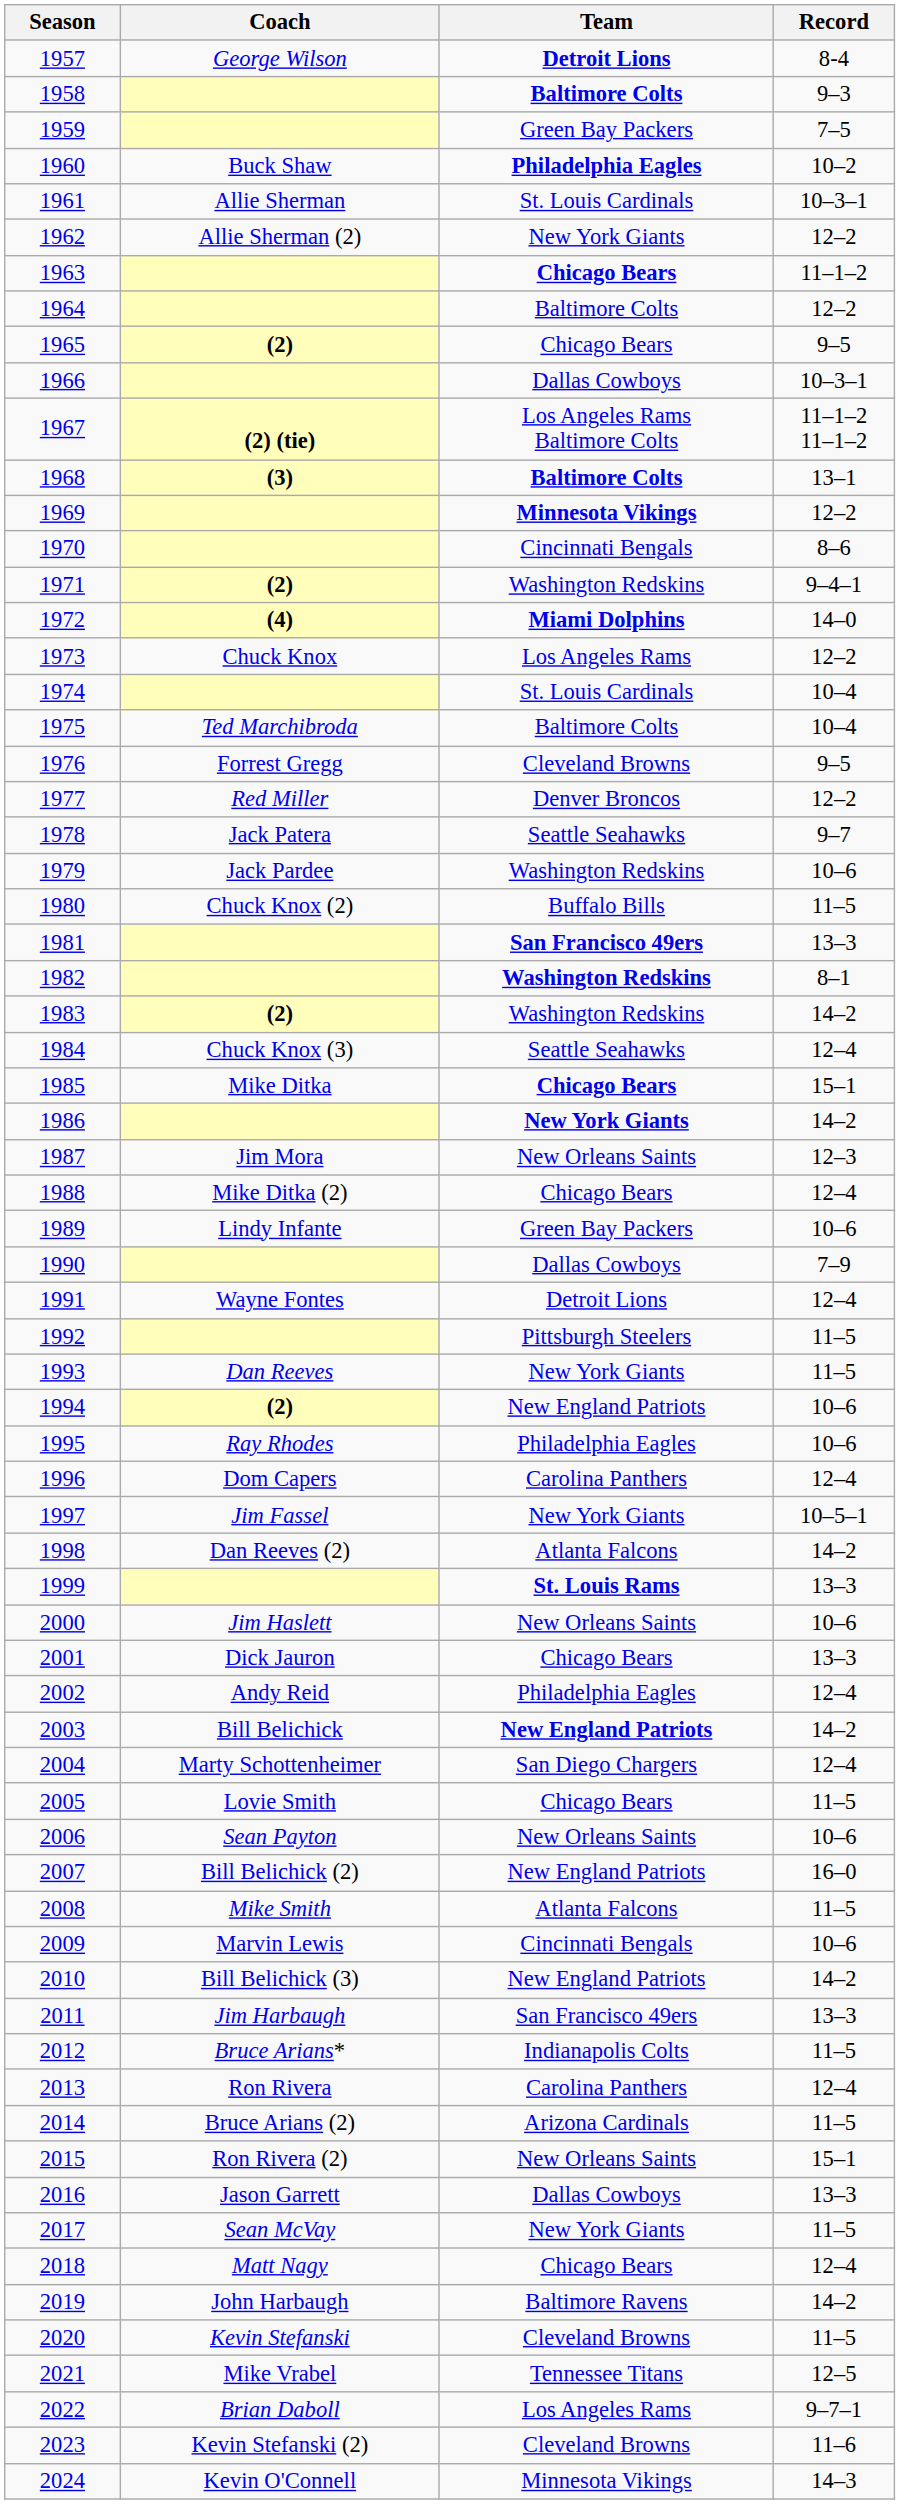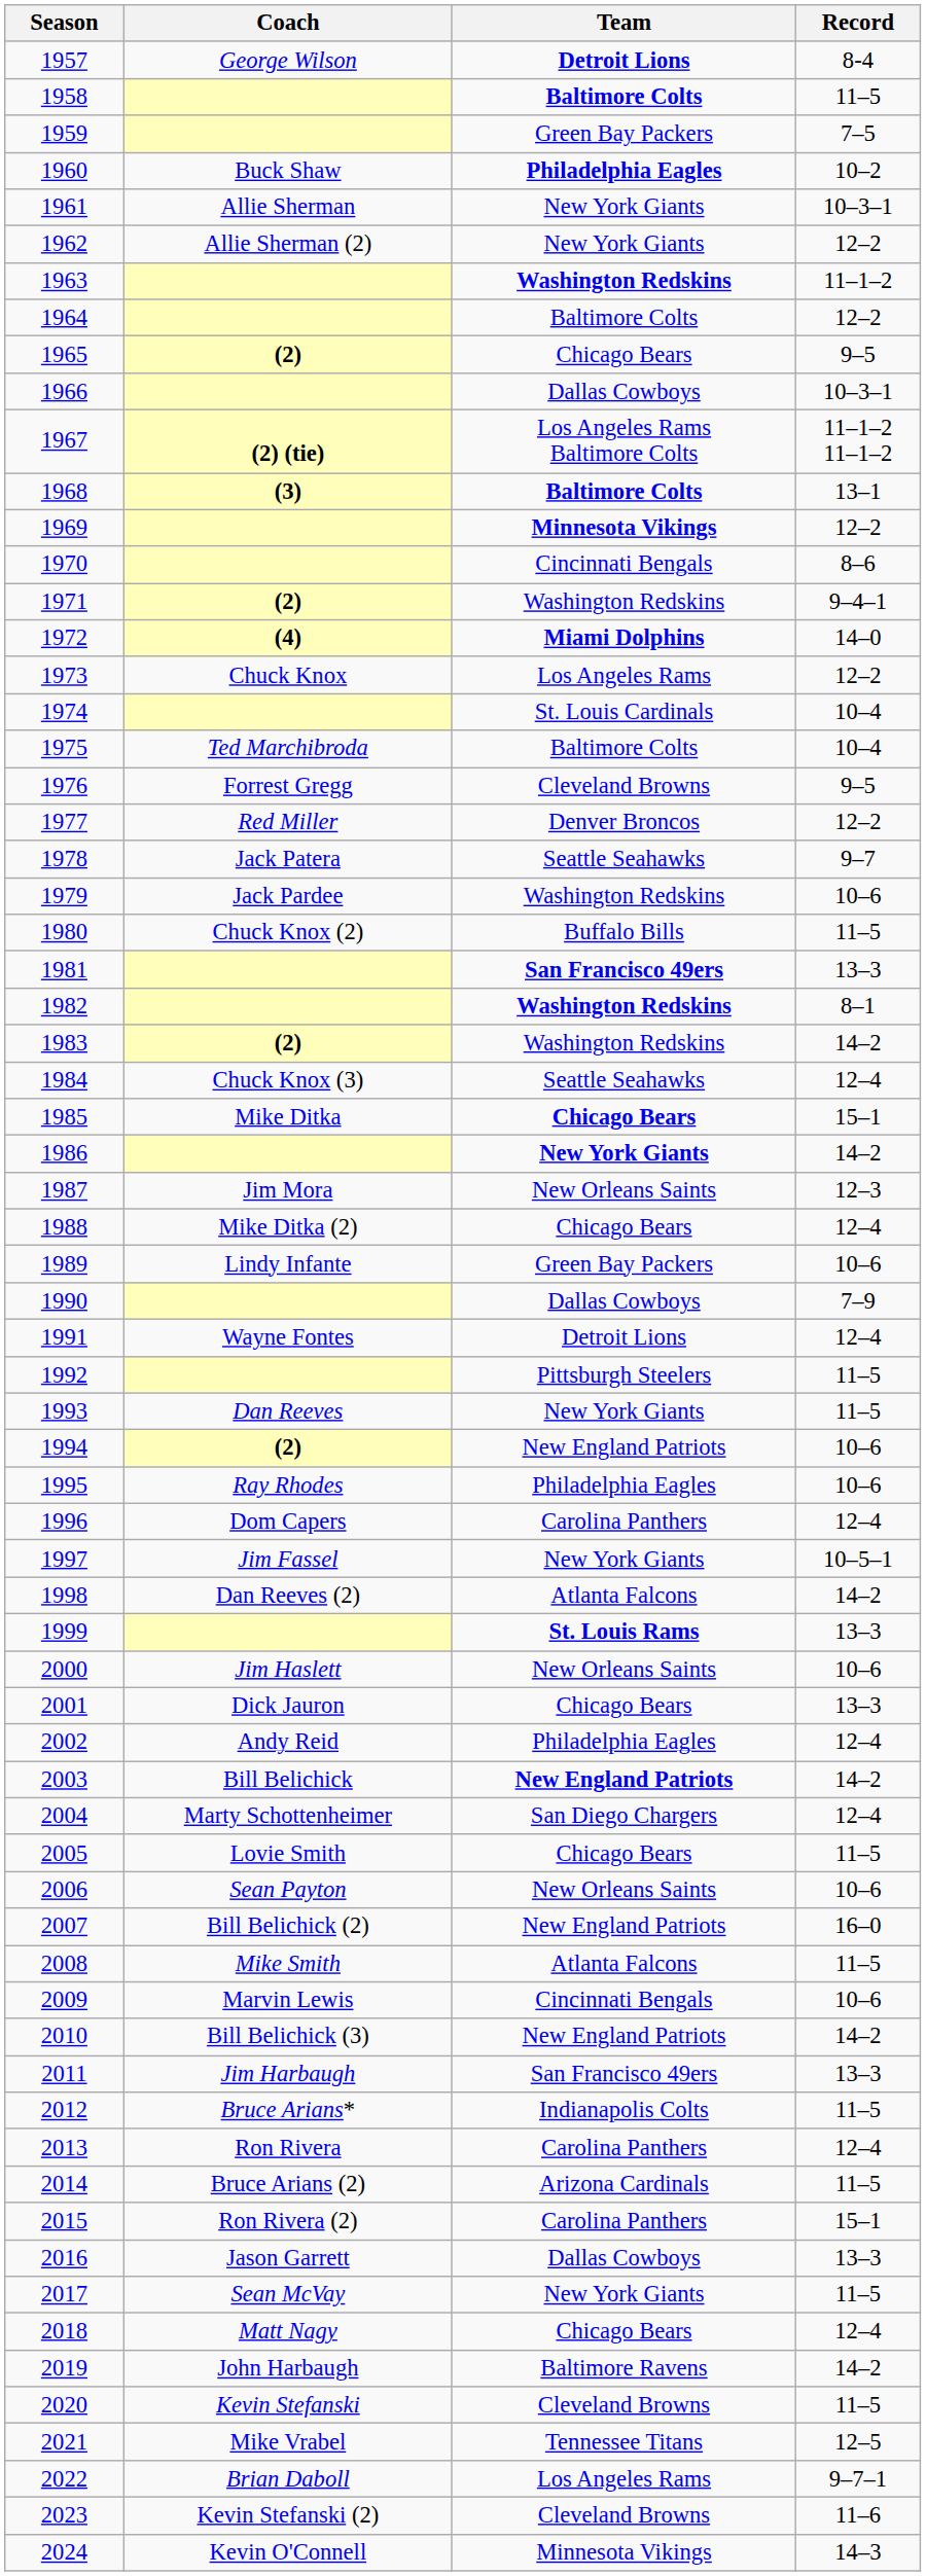1958 | Record: 9–3 -> 11–5
1961 | Team: St. Louis Cardinals -> New York Giants
1963 | Team: Chicago Bears -> Washington Redskins
2015 | Team: New Orleans Saints -> Carolina Panthers
